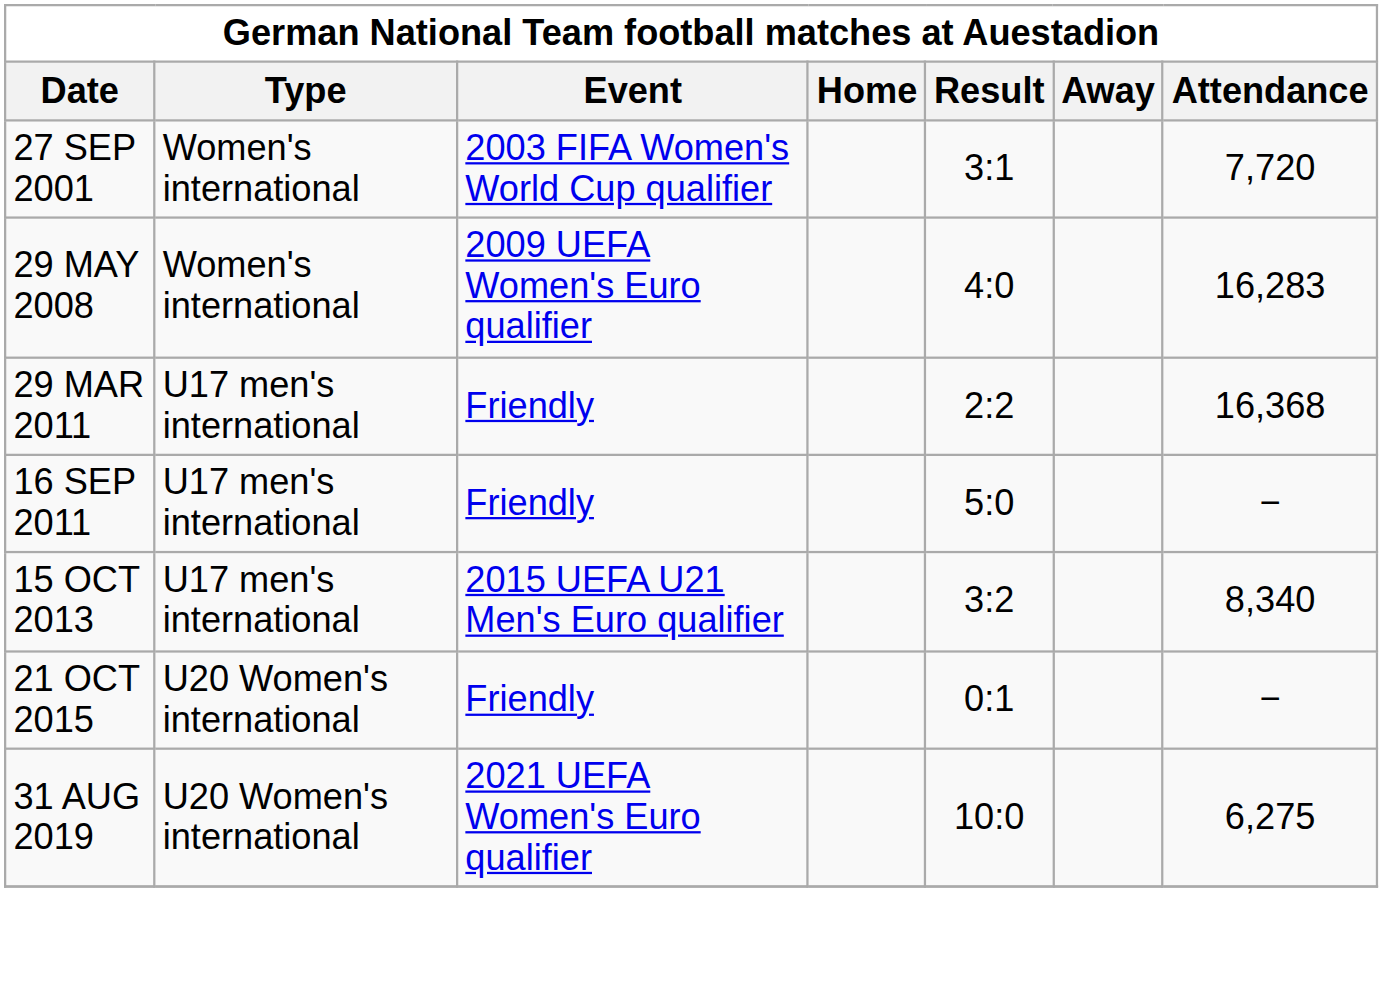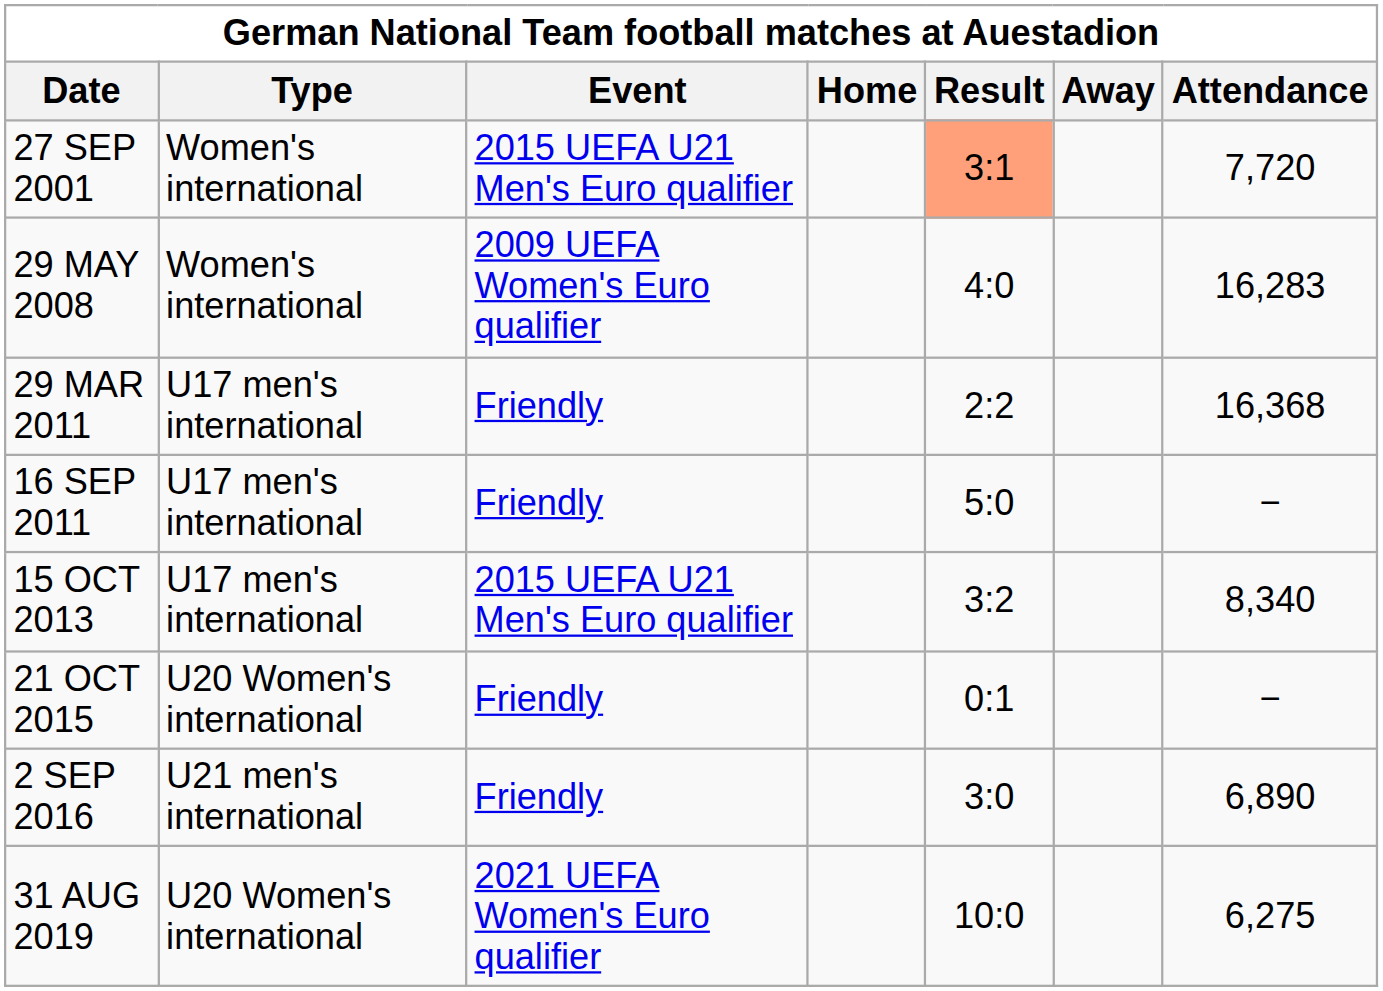27 SEP 2001 | Event: 2003 FIFA Women's World Cup qualifier -> 2015 UEFA U21 Men's Euro qualifier
27 SEP 2001 | Result: no background -> lightsalmon background
+ row: 2 SEP 2016 | U21 men's international | Friendly | 3:0 | 6,890
